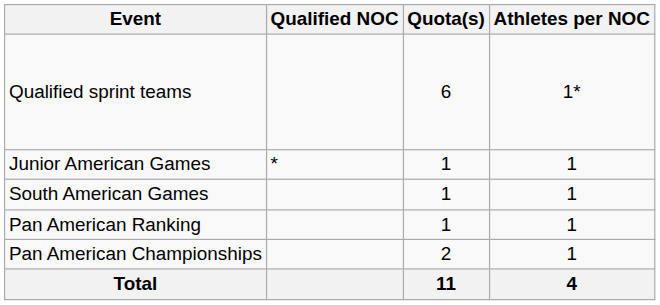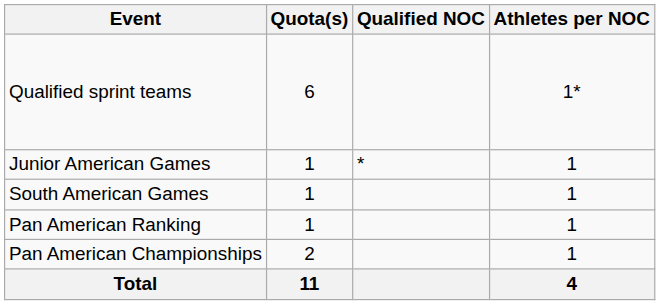columns swapped: Quota(s) <-> Qualified NOC
